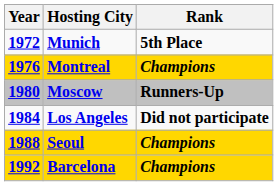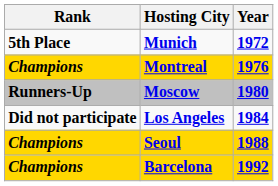columns swapped: Year <-> Rank
